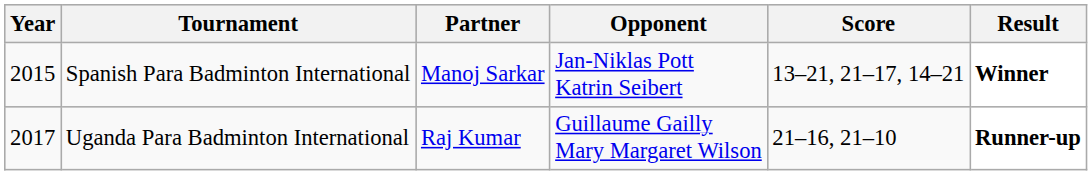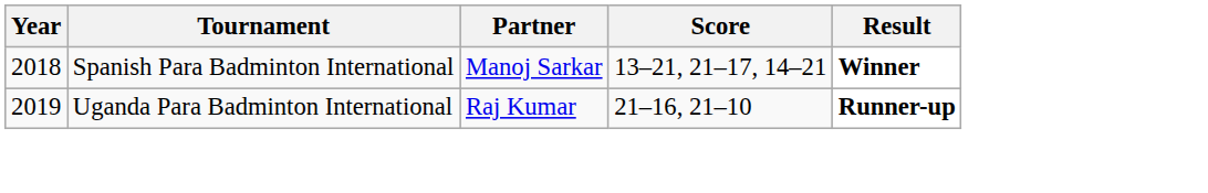- column: Opponent | Jan-Niklas Pott Katrin Seibert | Guillaume Gailly Mary Margaret Wilson
Spanish Para Badminton International | Year: 2015 -> 2018
Uganda Para Badminton International | Year: 2017 -> 2019
